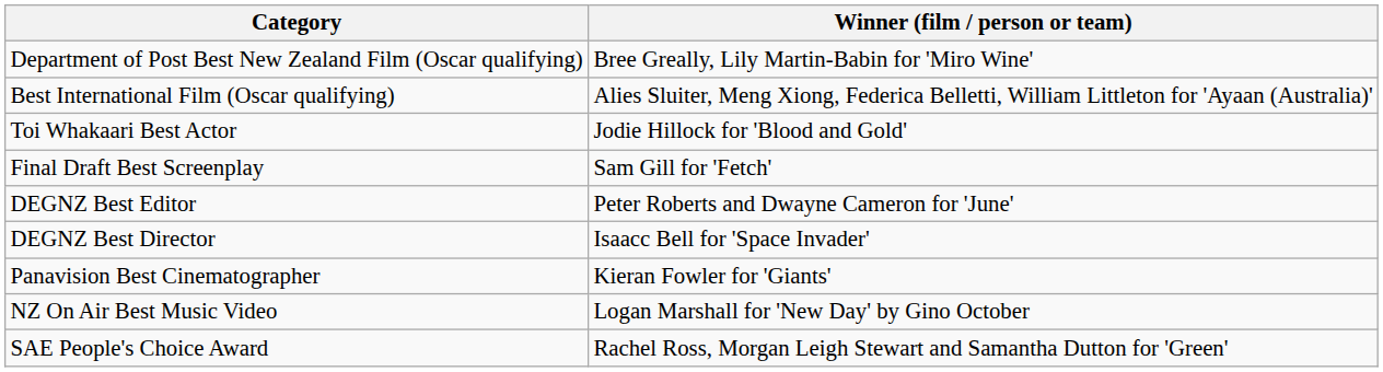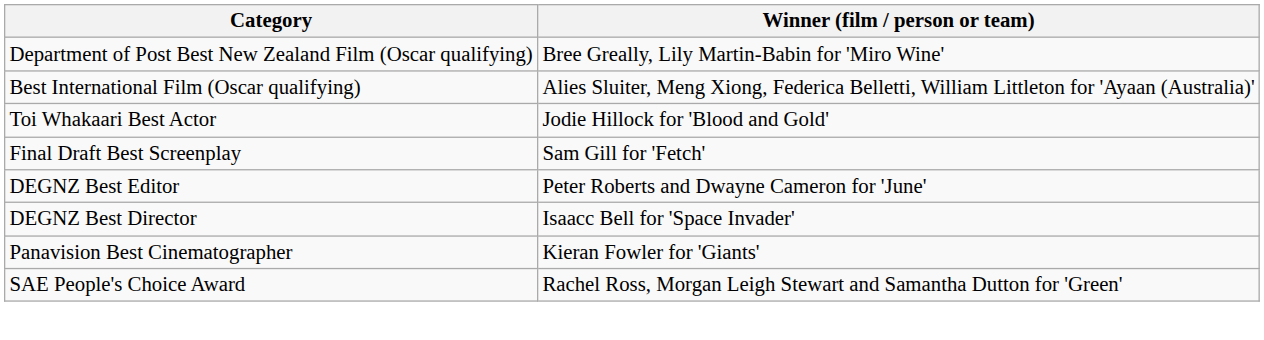- row: NZ On Air Best Music Video | Logan Marshall for 'New Day' by Gino October
